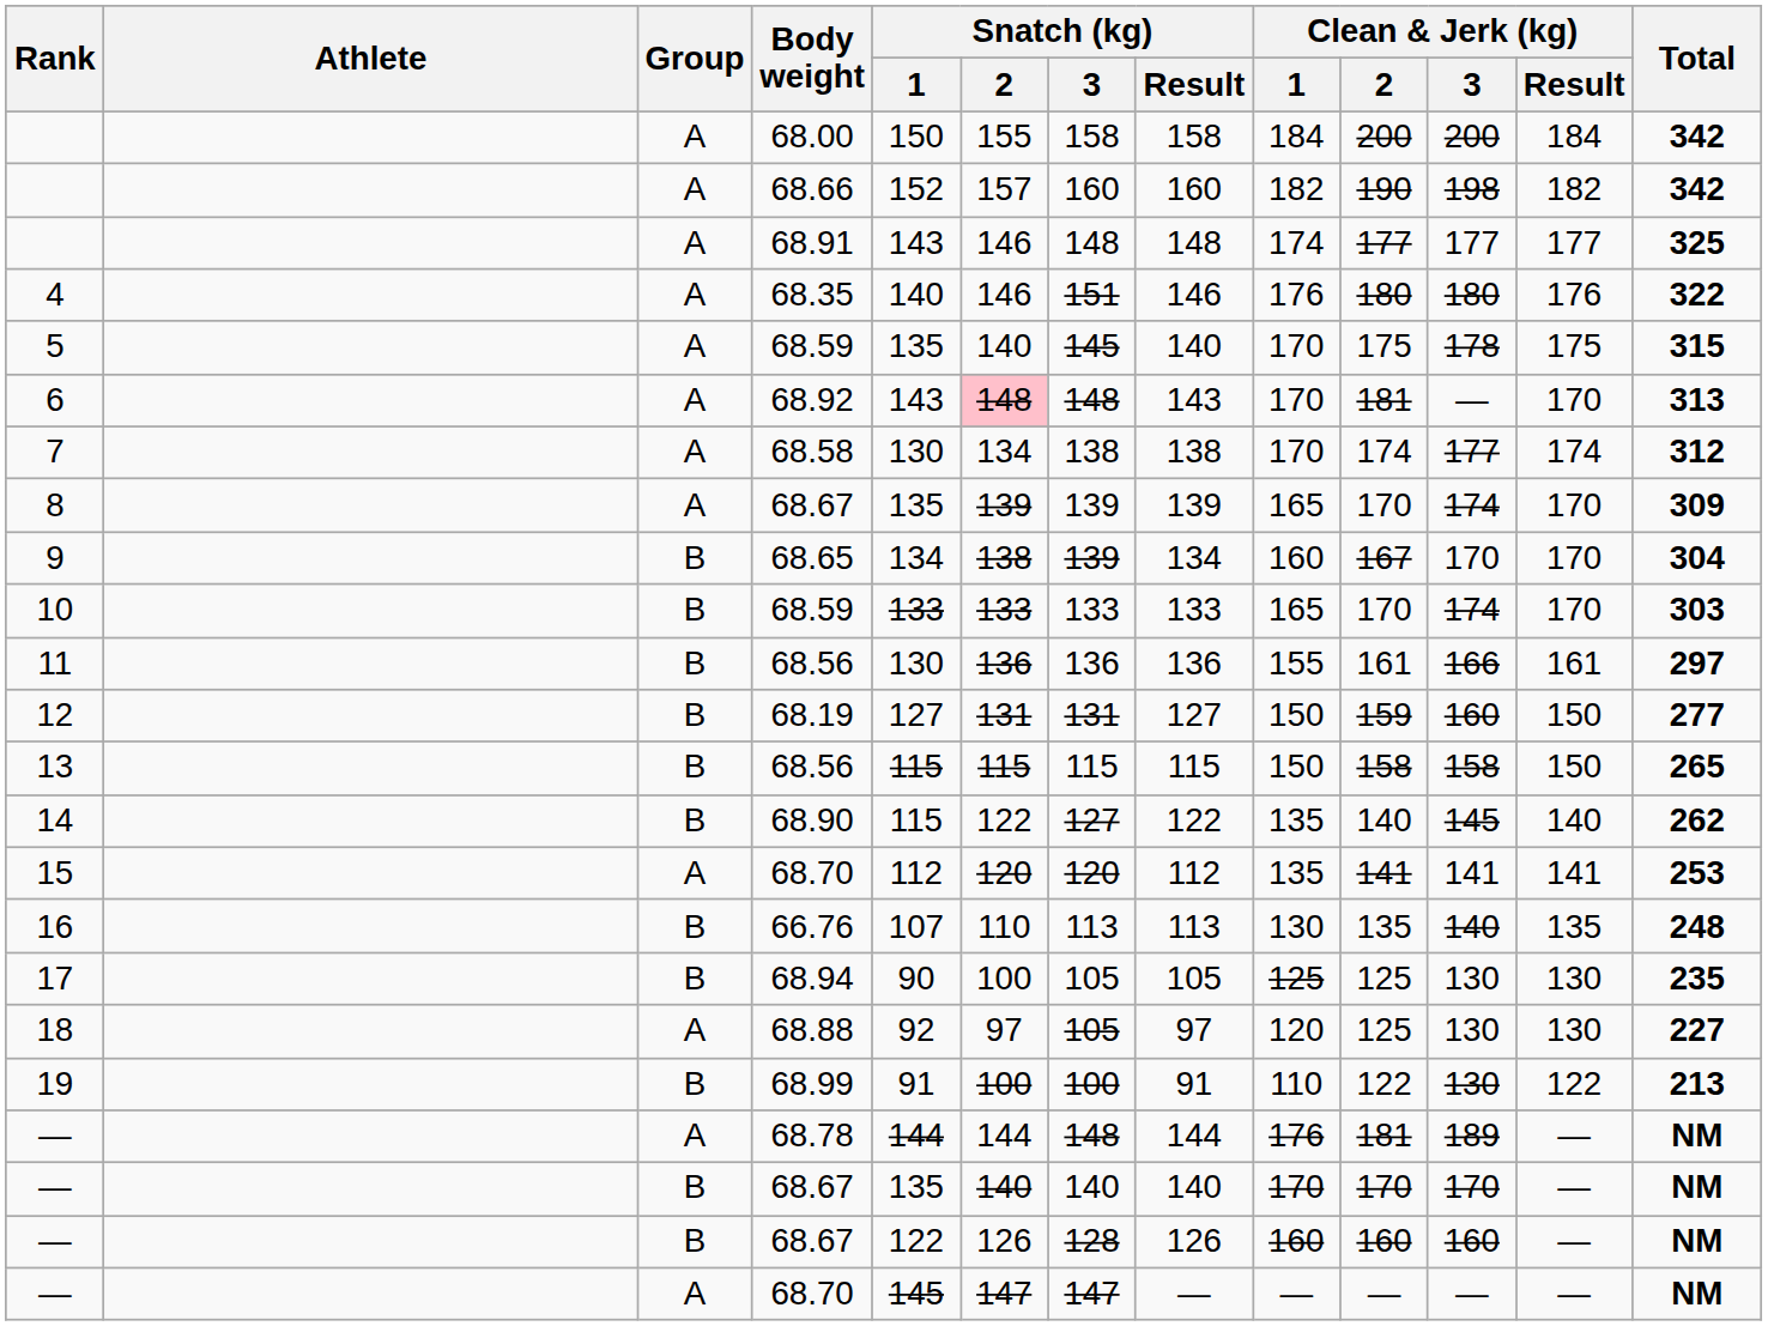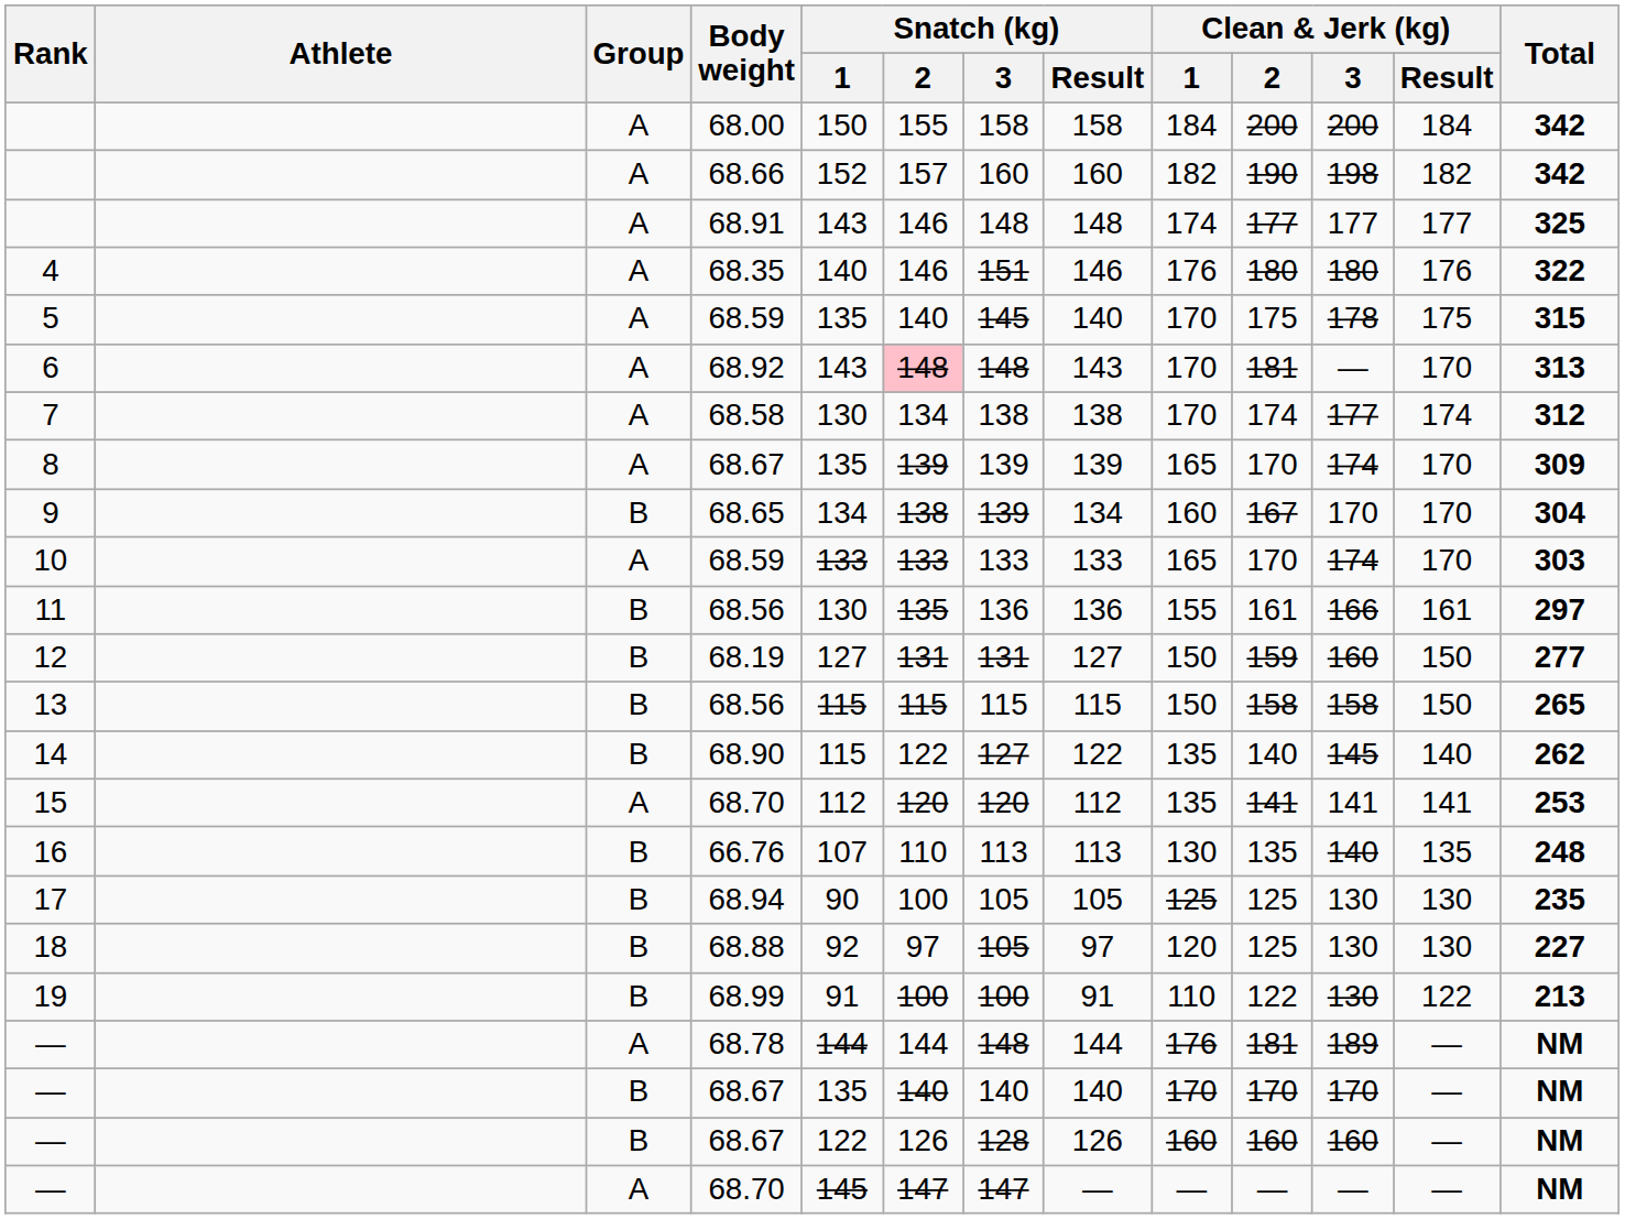10 | Group: B -> A
11 | Snatch (kg) / 2: 136 -> 135
18 | Group: A -> B
